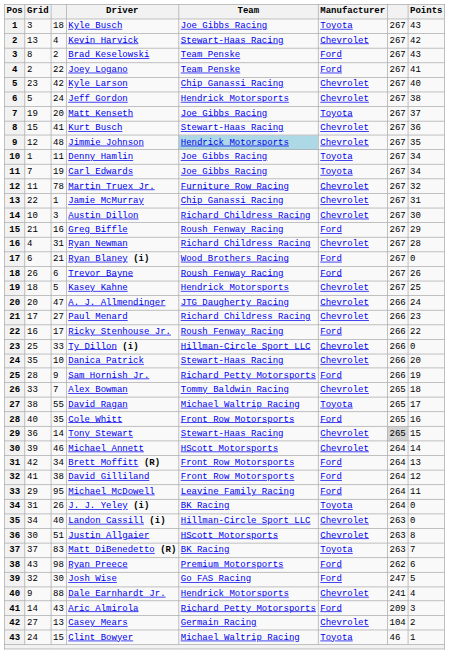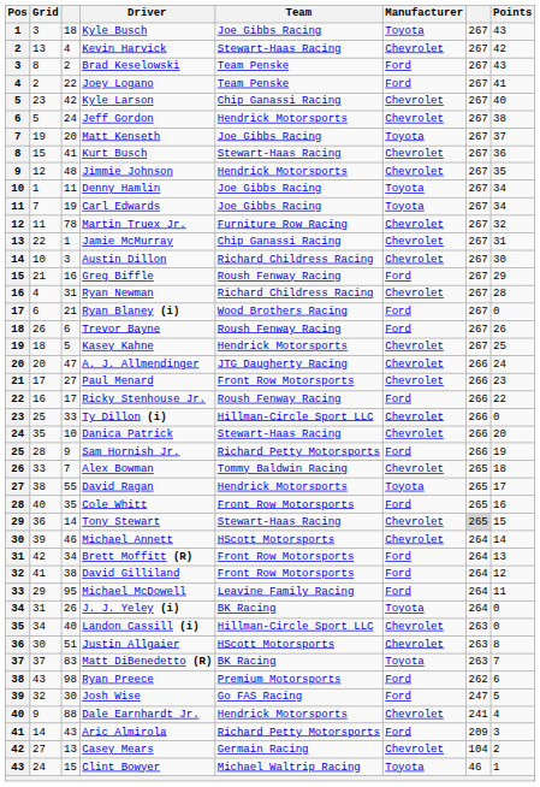Jimmie Johnson | Team: lightblue background -> no background
Paul Menard | Team: Richard Childress Racing -> Front Row Motorsports
David Ragan | Team: Michael Waltrip Racing -> Hendrick Motorsports
